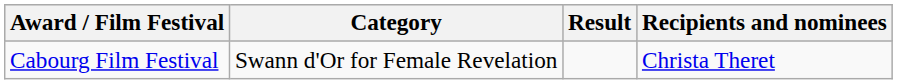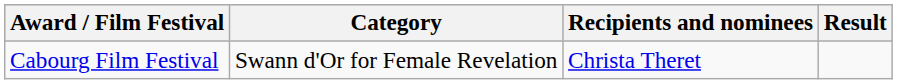columns swapped: Recipients and nominees <-> Result
